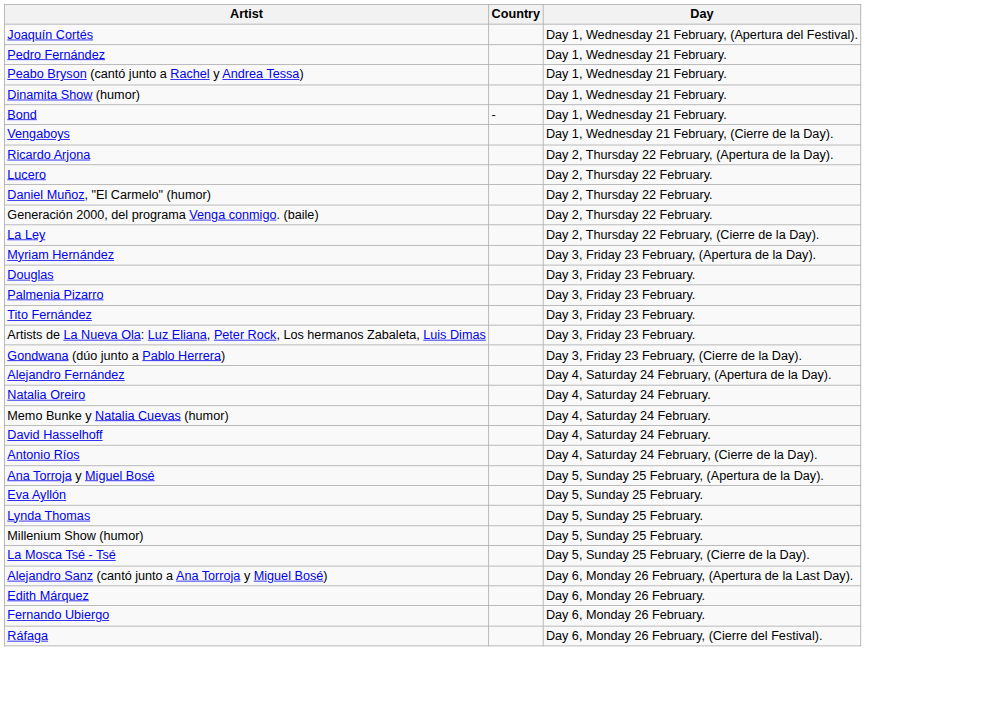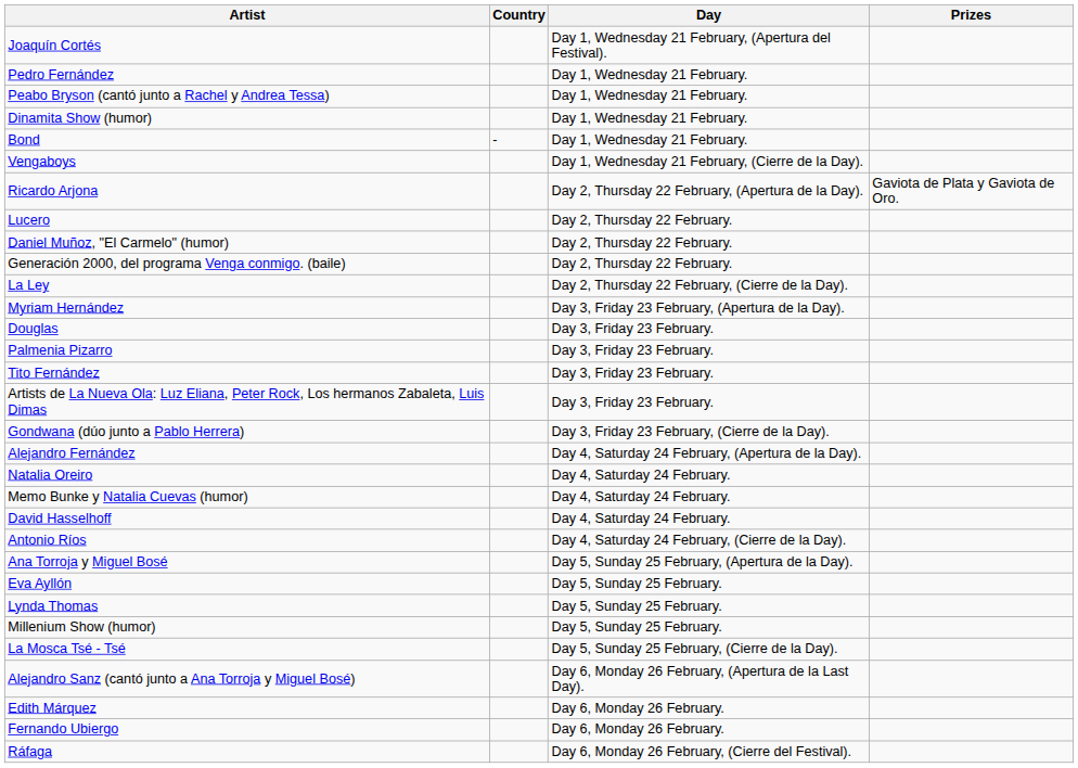+ column: Prizes | Gaviota de Plata y Gaviota de Oro.
